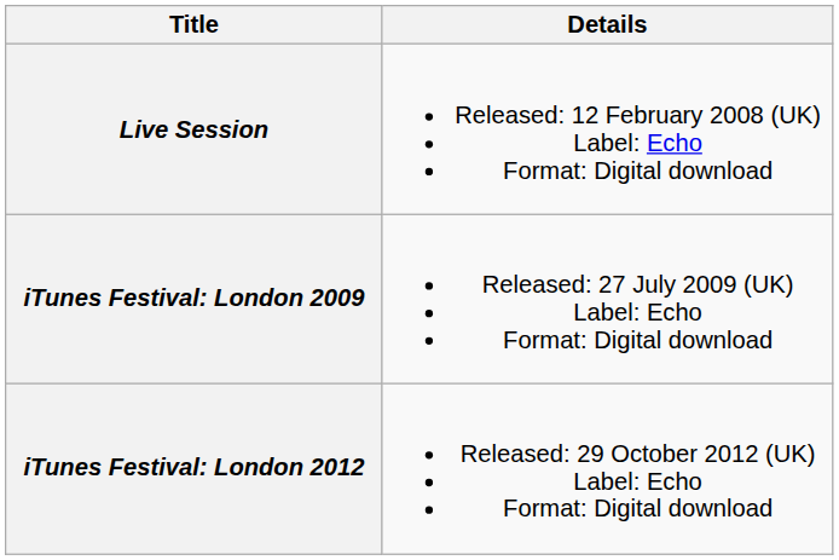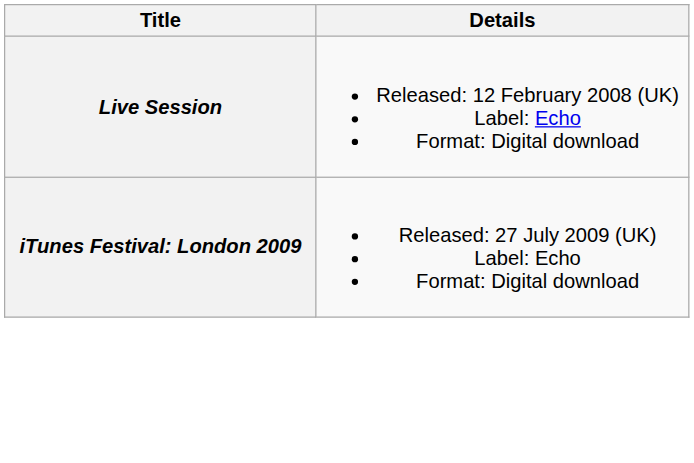- row: iTunes Festival: London 2012 | Released: 29 October 2012 (UK) Label: Echo Format: Digital download
